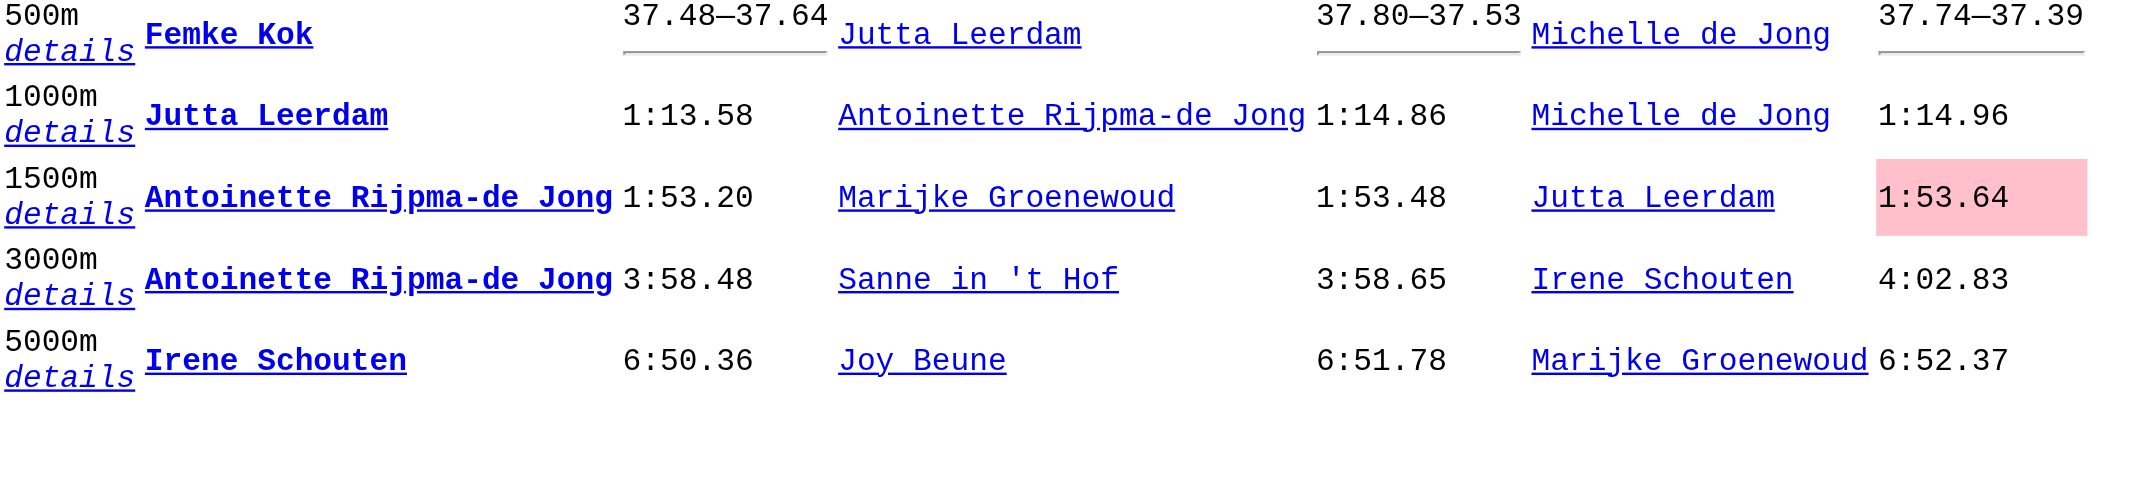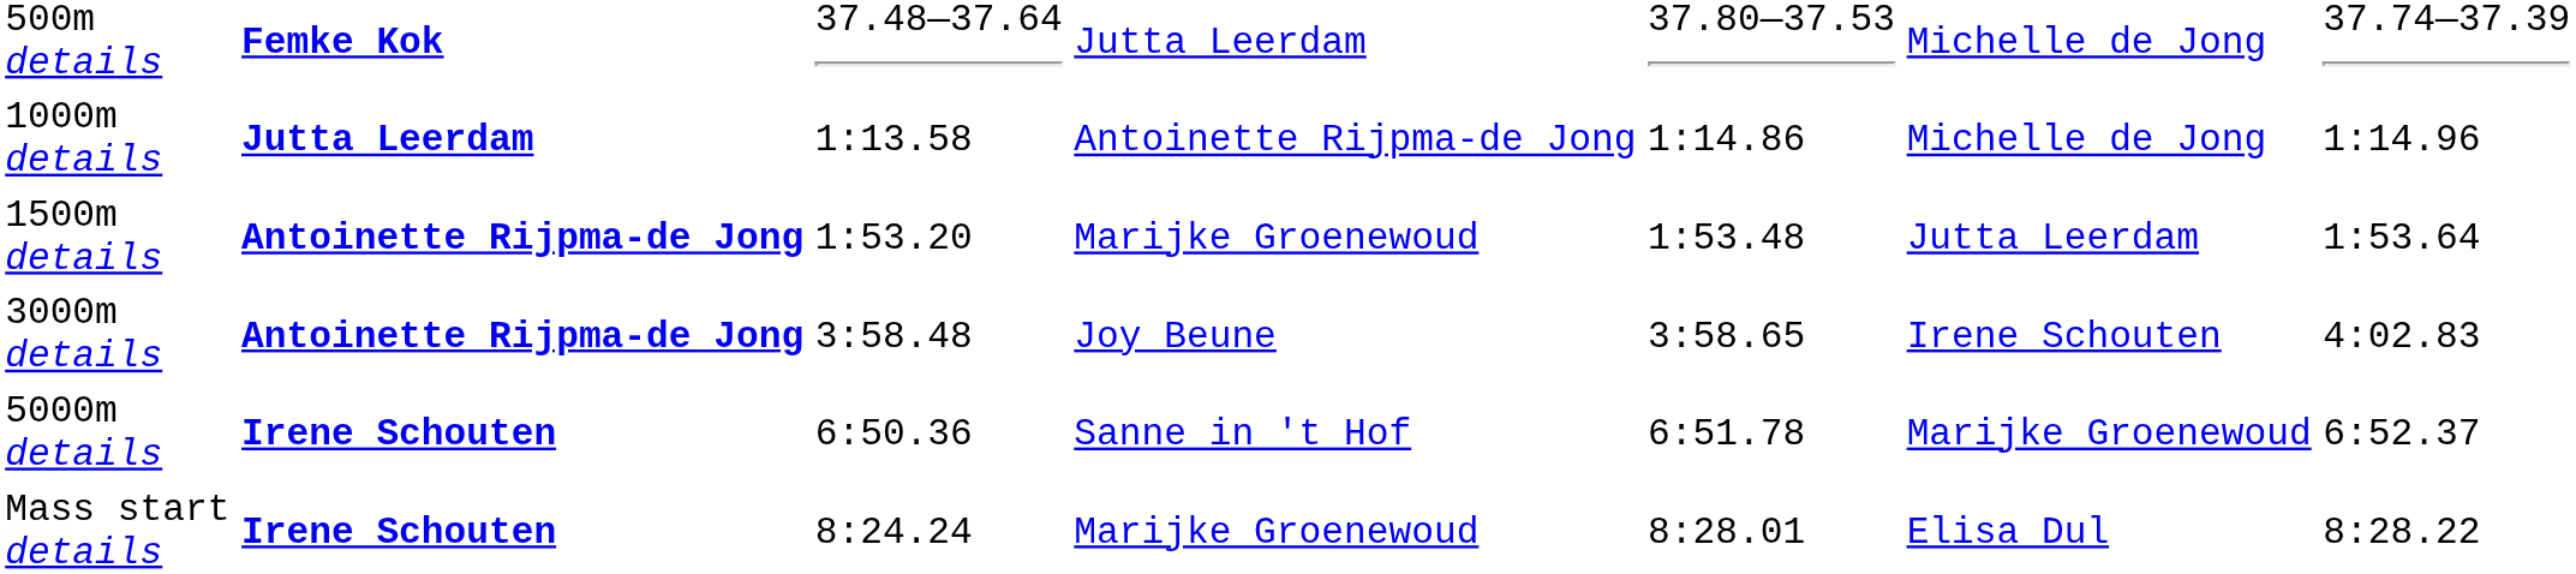1500m details | column 7: pink background -> no background
3000m details | column 4: Sanne in 't Hof -> Joy Beune
5000m details | column 4: Joy Beune -> Sanne in 't Hof
+ row: Mass start details | Irene Schouten | 8:24.24 | Marijke Groenewoud | 8:28.01 | Elisa Dul | 8:28.22
